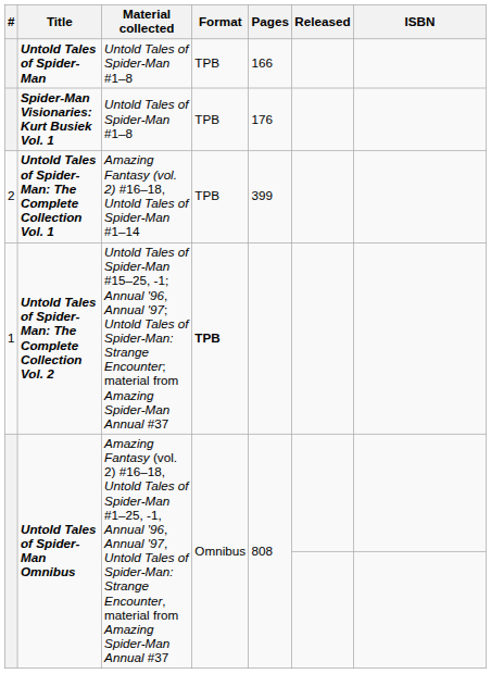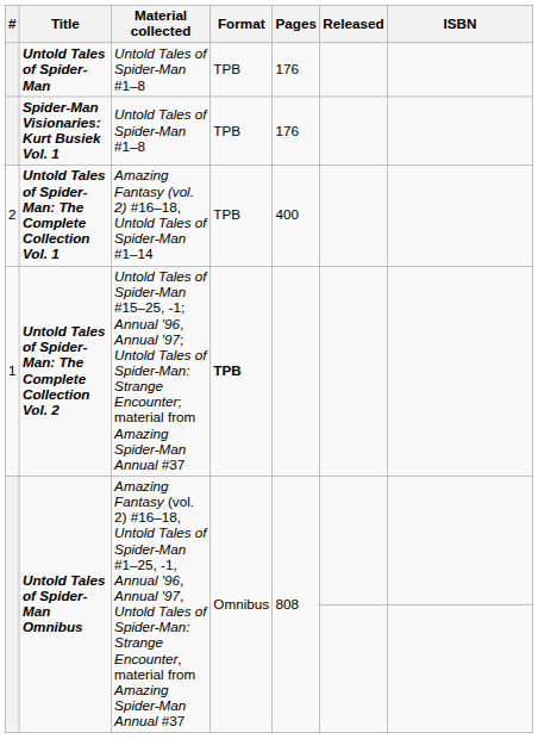Untold Tales of Spider-Man | Pages: 166 -> 176
Untold Tales of Spider-Man: The Complete Collection Vol. 1 | Pages: 399 -> 400
